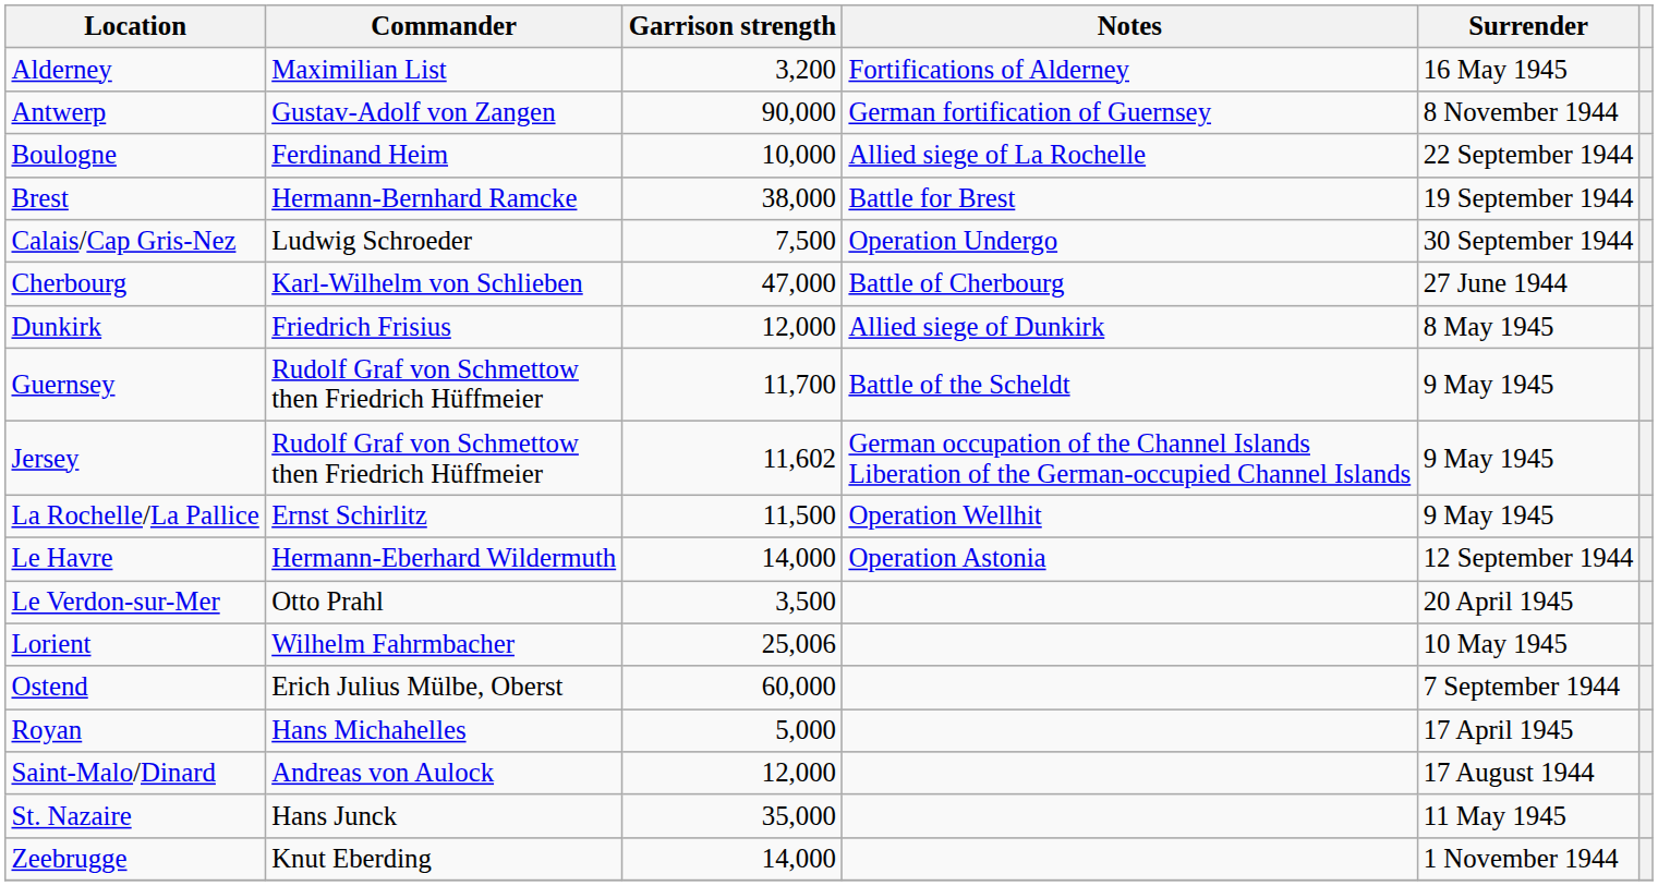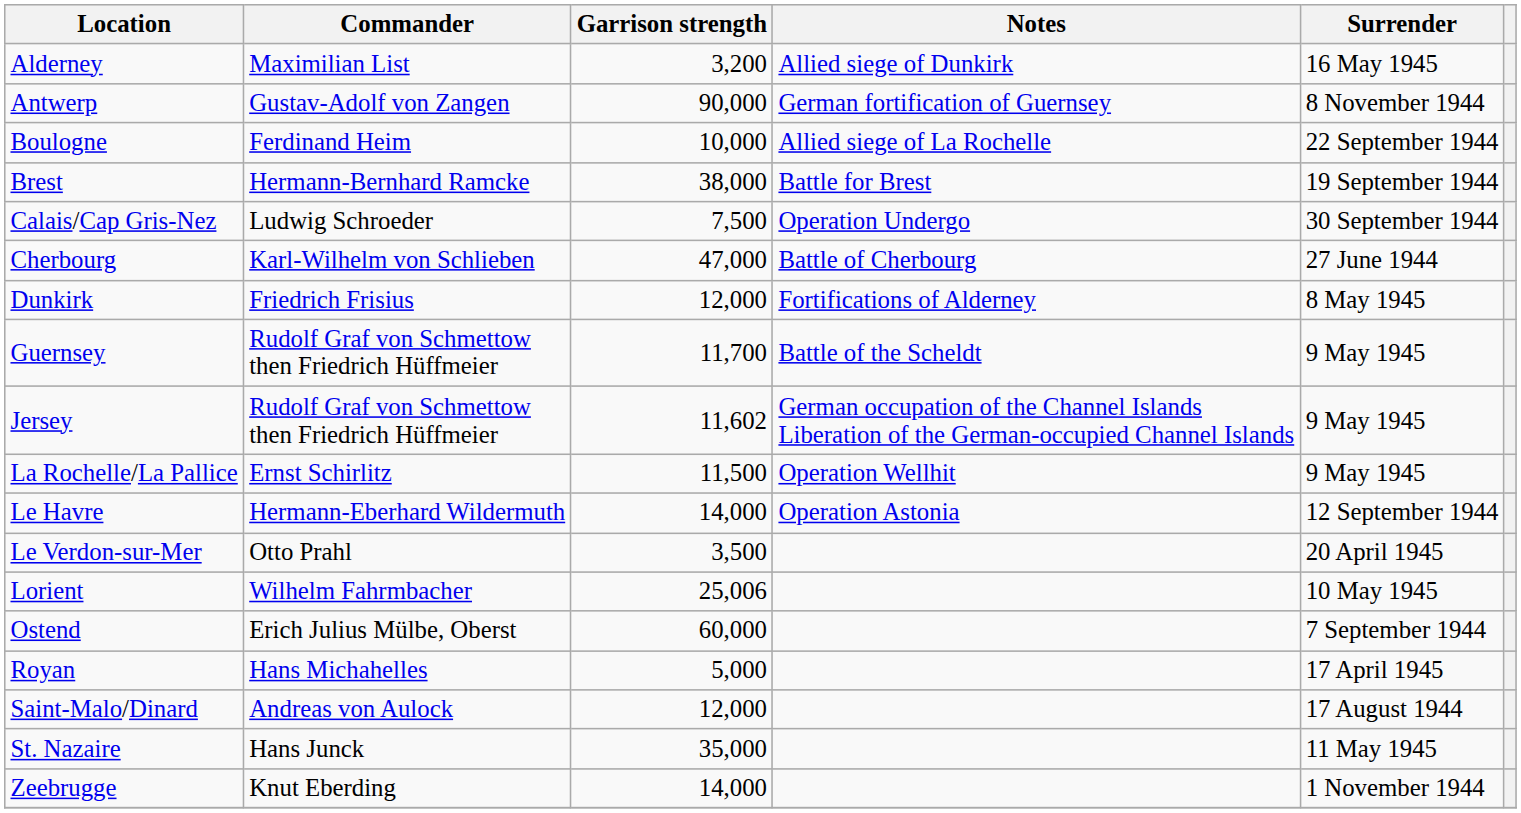Alderney | Notes: Fortifications of Alderney -> Allied siege of Dunkirk
Dunkirk | Notes: Allied siege of Dunkirk -> Fortifications of Alderney
